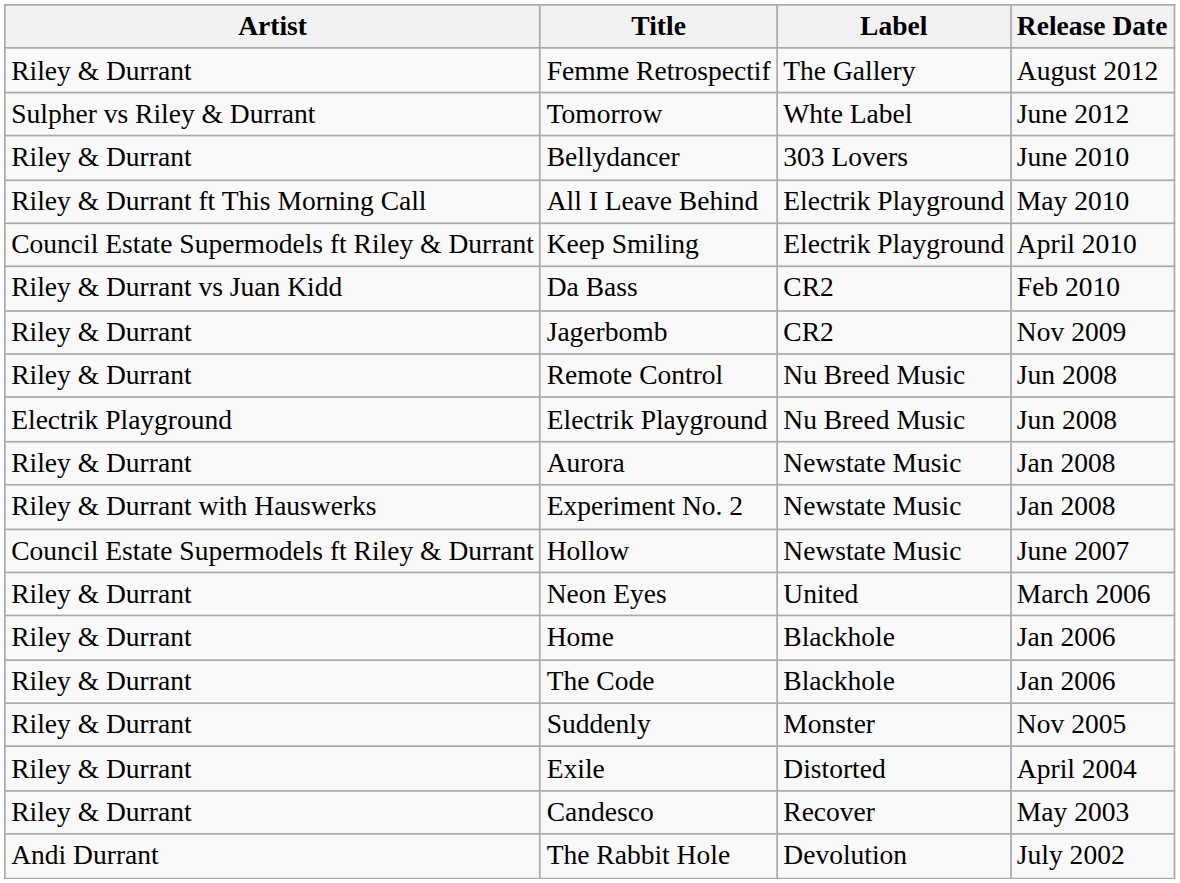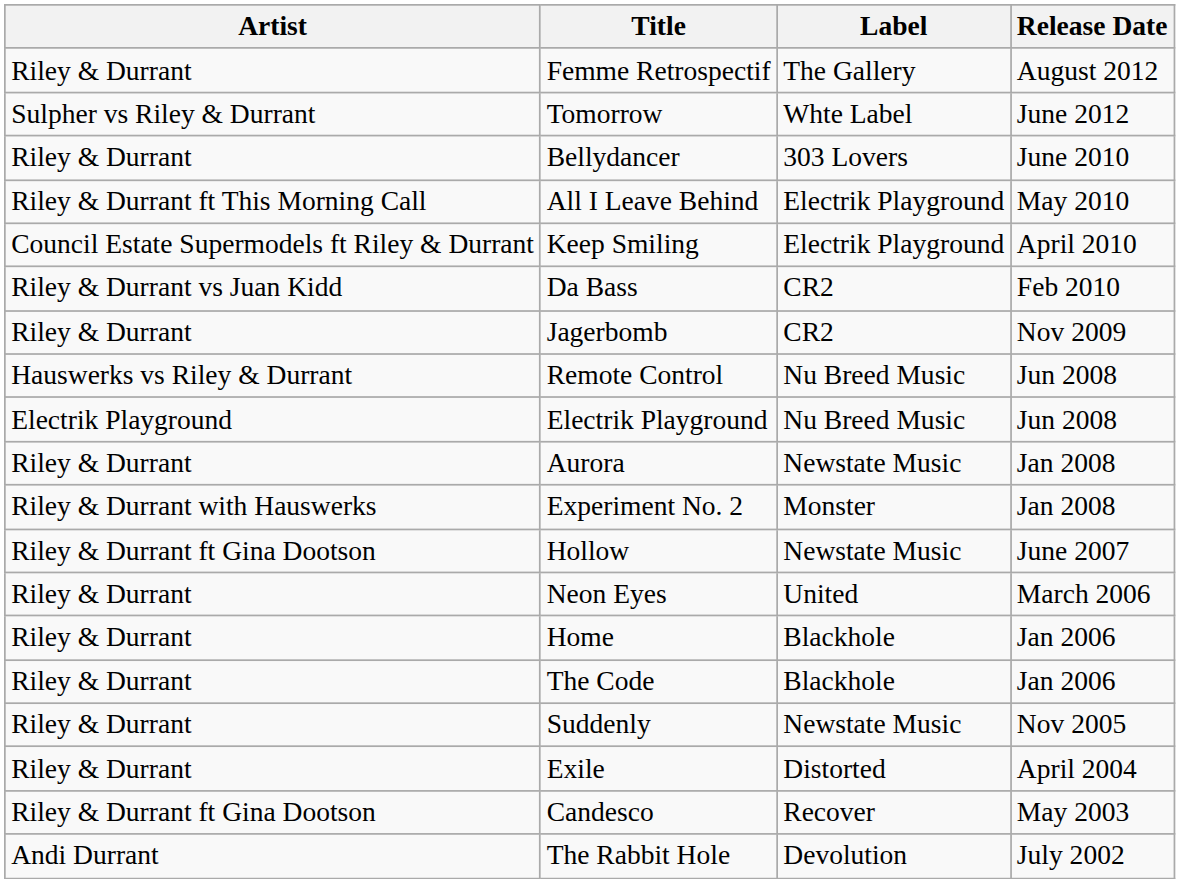Remote Control | Artist: Riley & Durrant -> Hauswerks vs Riley & Durrant
Experiment No. 2 | Label: Newstate Music -> Monster
Hollow | Artist: Council Estate Supermodels ft Riley & Durrant -> Riley & Durrant ft Gina Dootson
Suddenly | Label: Monster -> Newstate Music
Candesco | Artist: Riley & Durrant -> Riley & Durrant ft Gina Dootson
